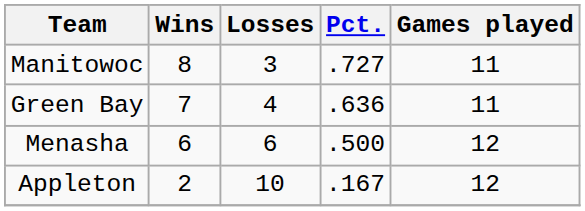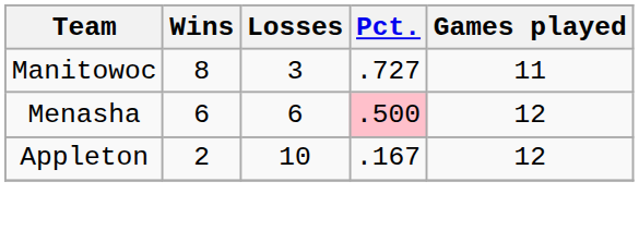- row: Green Bay | 7 | 4 | .636 | 11
Menasha | Pct.: no background -> pink background
